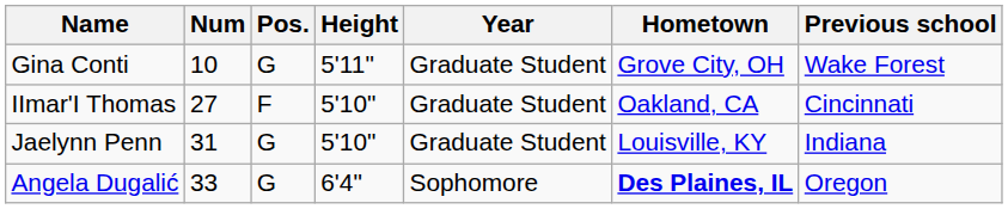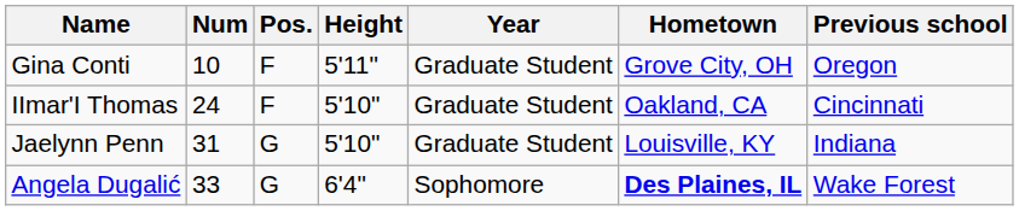Gina Conti | Pos.: G -> F
Gina Conti | Previous school: Wake Forest -> Oregon
IImar'I Thomas | Num: 27 -> 24
Angela Dugalić | Previous school: Oregon -> Wake Forest
